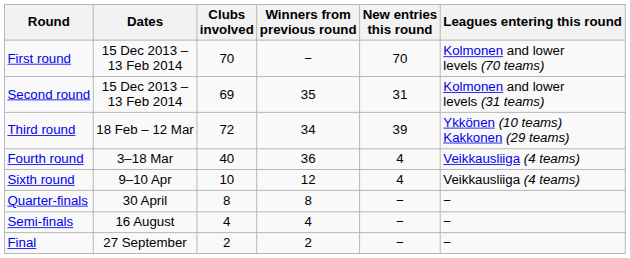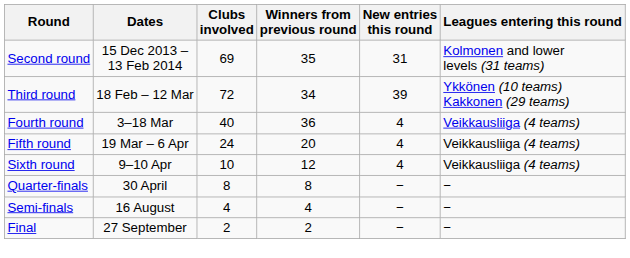- row: First round | 15 Dec 2013 – 13 Feb 2014 | 70 | − | 70 | Kolmonen and lower levels (70 teams)
+ row: Fifth round | 19 Mar – 6 Apr | 24 | 20 | 4 | Veikkausliiga (4 teams)
